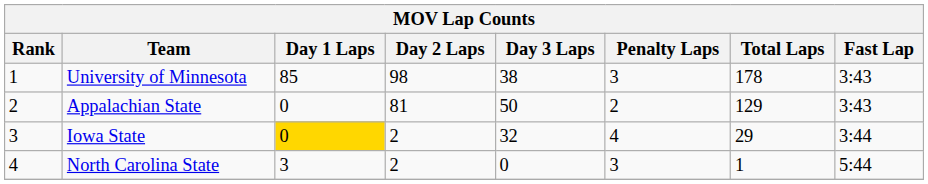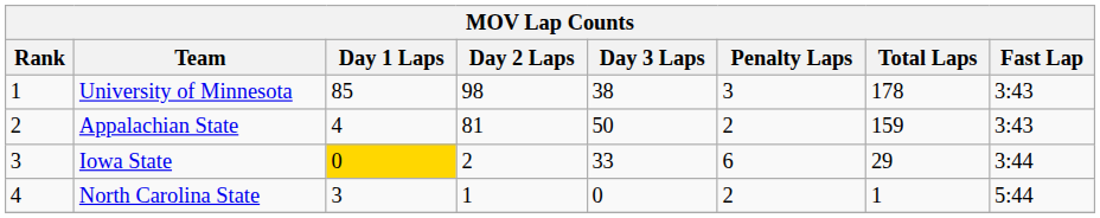Appalachian State | Day 1 Laps: 0 -> 4
Appalachian State | Total Laps: 129 -> 159
Iowa State | Day 3 Laps: 32 -> 33
Iowa State | Penalty Laps: 4 -> 6
North Carolina State | Day 2 Laps: 2 -> 1
North Carolina State | Penalty Laps: 3 -> 2
